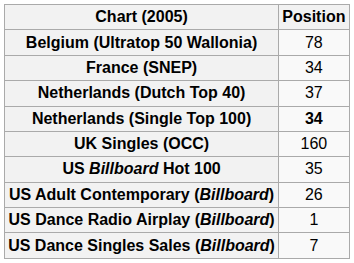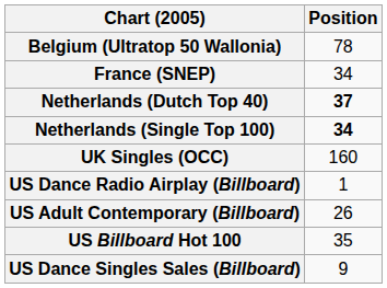Netherlands (Dutch Top 40) | Position: normal -> bold
rows swapped: US Billboard Hot 100 <-> US Dance Radio Airplay (Billboard)
US Dance Singles Sales (Billboard) | Position: 7 -> 9
